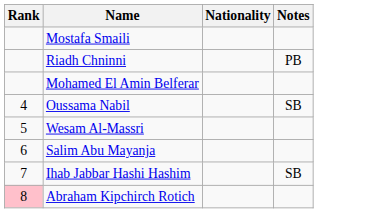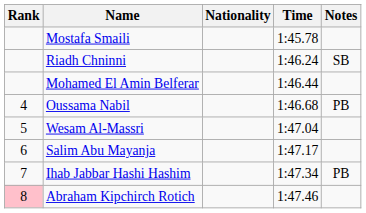+ column: Time | 1:45.78 | 1:46.24 | 1:46.44 | 1:46.68 | 1:47.04 | 1:47.17 | 1:47.34 | 1:47.46
Riadh Chninni | Notes: PB -> SB
Oussama Nabil | Notes: SB -> PB
Ihab Jabbar Hashi Hashim | Notes: SB -> PB
